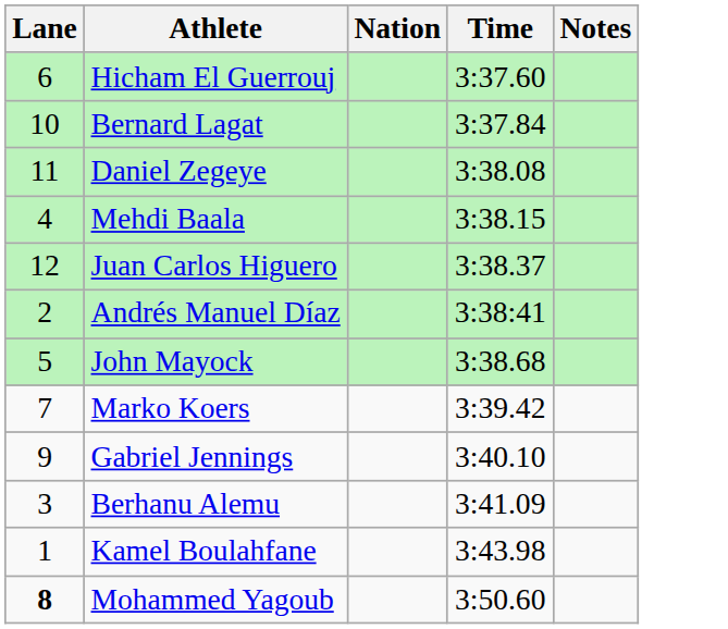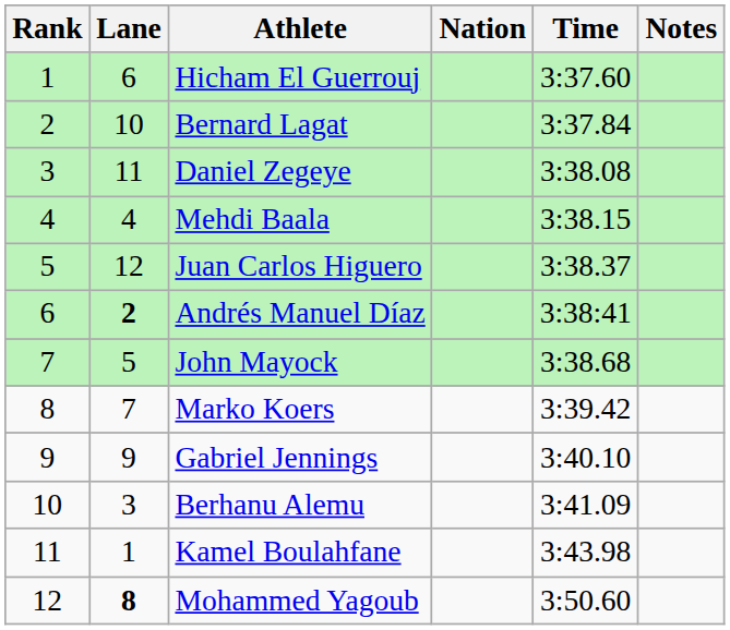+ column: Rank | 1 | 2 | 3 | 4 | 5 | 6 | 7 | 8 | 9 | 10 | 11 | 12
Andrés Manuel Díaz | Lane: normal -> bold
